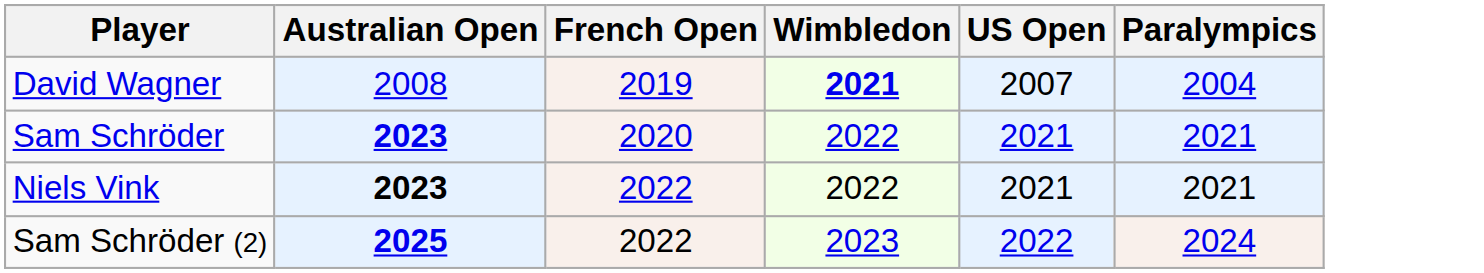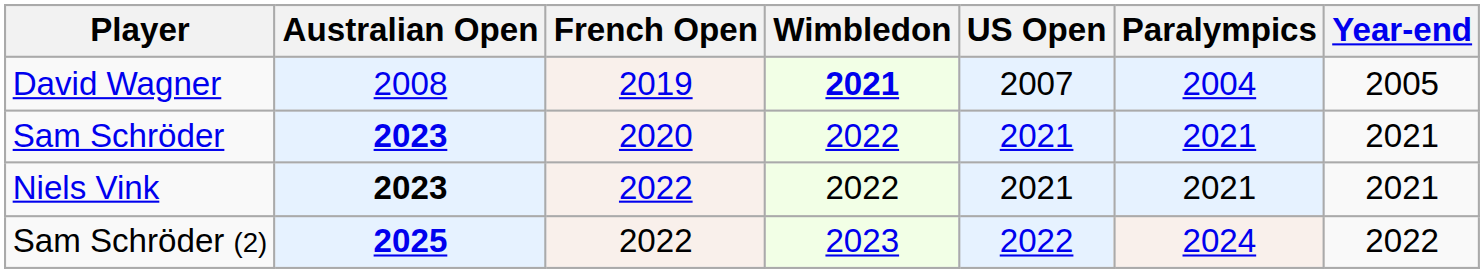+ column: Year-end | 2005 | 2021 | 2021 | 2022
